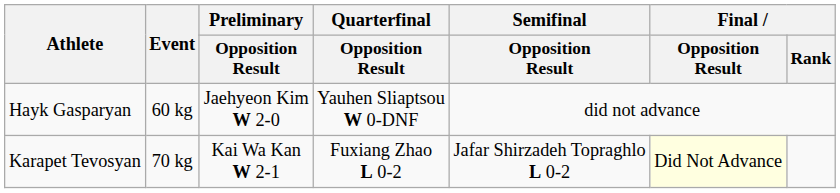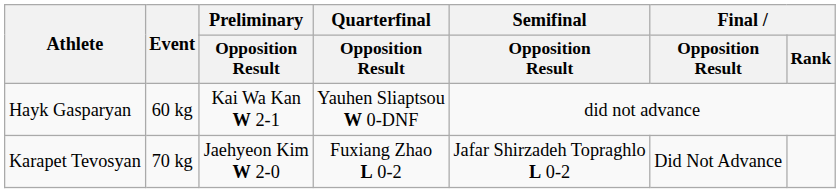Hayk Gasparyan | Preliminary / Opposition Result: Jaehyeon Kim W 2-0 -> Kai Wa Kan W 2-1
Karapet Tevosyan | Preliminary / Opposition Result: Kai Wa Kan W 2-1 -> Jaehyeon Kim W 2-0
Karapet Tevosyan | Final / Opposition Result: lightyellow background -> no background
